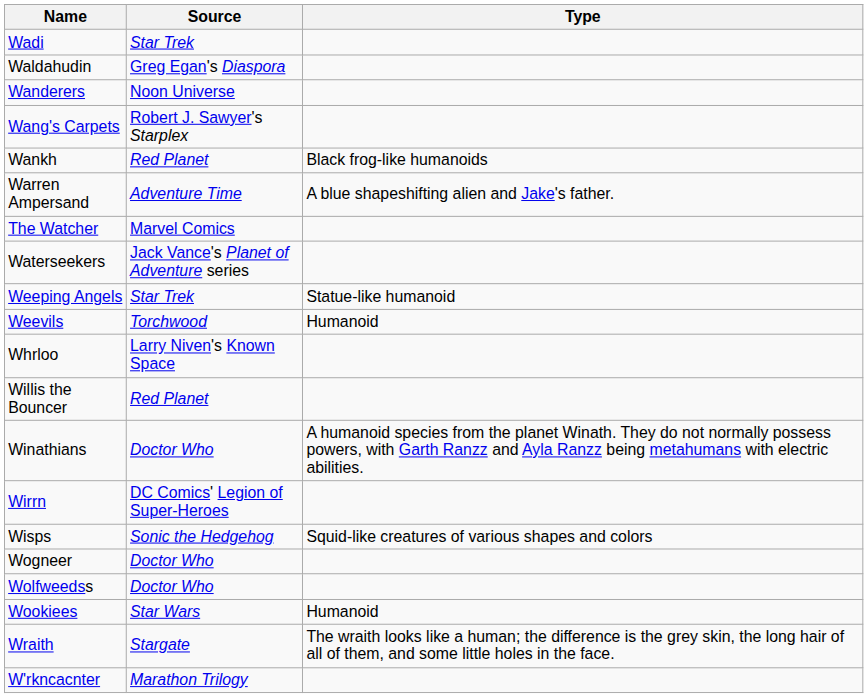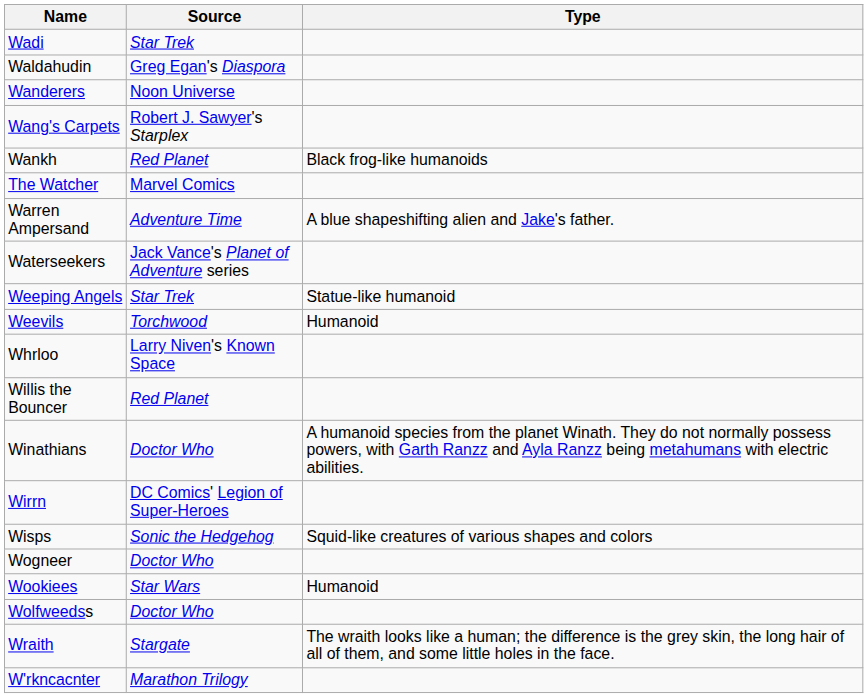rows swapped: Warren Ampersand <-> The Watcher
rows swapped: Wolfweedss <-> Wookiees
